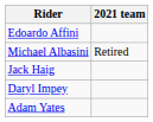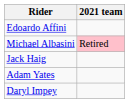Michael Albasini | 2021 team: no background -> pink background
rows swapped: Daryl Impey <-> Adam Yates
